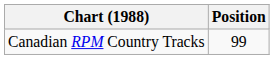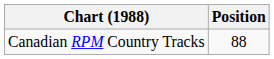Canadian RPM Country Tracks | Position: 99 -> 88
